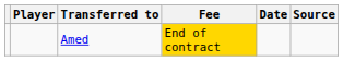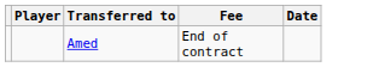- column: Source
Amed | Fee: gold background -> no background
